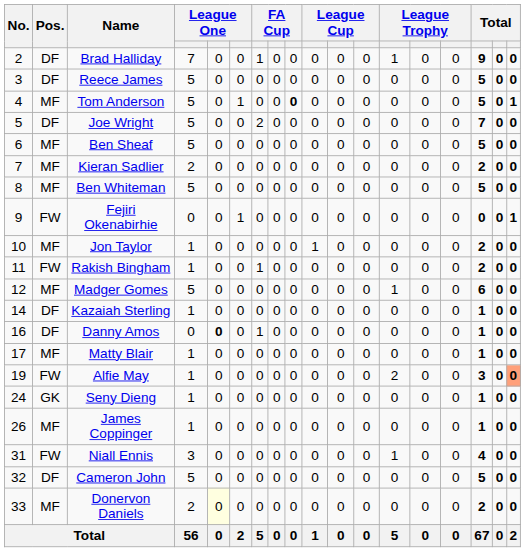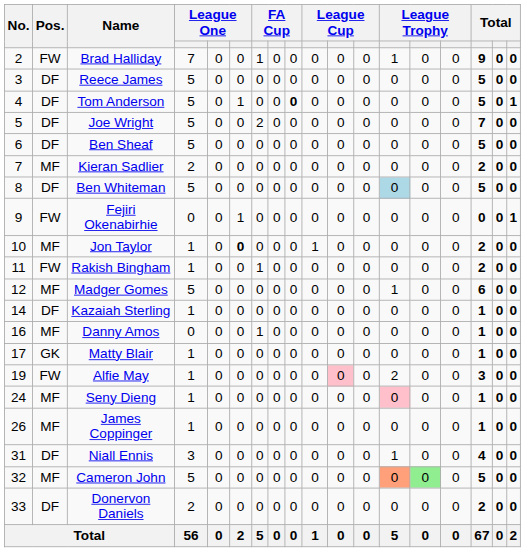Brad Halliday | Pos.: DF -> FW
Tom Anderson | Pos.: MF -> DF
Ben Sheaf | Pos.: MF -> DF
Ben Whiteman | Pos.: MF -> DF
Ben Whiteman | column 13: no background -> lightblue background
Jon Taylor | column 6: normal -> bold
Danny Amos | Pos.: DF -> MF
Danny Amos | column 5: bold -> normal
Matty Blair | Pos.: MF -> GK
Alfie May | column 11: no background -> pink background
Alfie May | column 18: lightsalmon background -> no background
Seny Dieng | Pos.: GK -> MF
Seny Dieng | column 13: no background -> pink background
Niall Ennis | Pos.: FW -> DF
Cameron John | Pos.: DF -> MF
Cameron John | column 13: no background -> lightsalmon background
Cameron John | column 14: no background -> lightgreen background
Donervon Daniels | Pos.: MF -> DF
Donervon Daniels | column 5: lightyellow background -> no background
